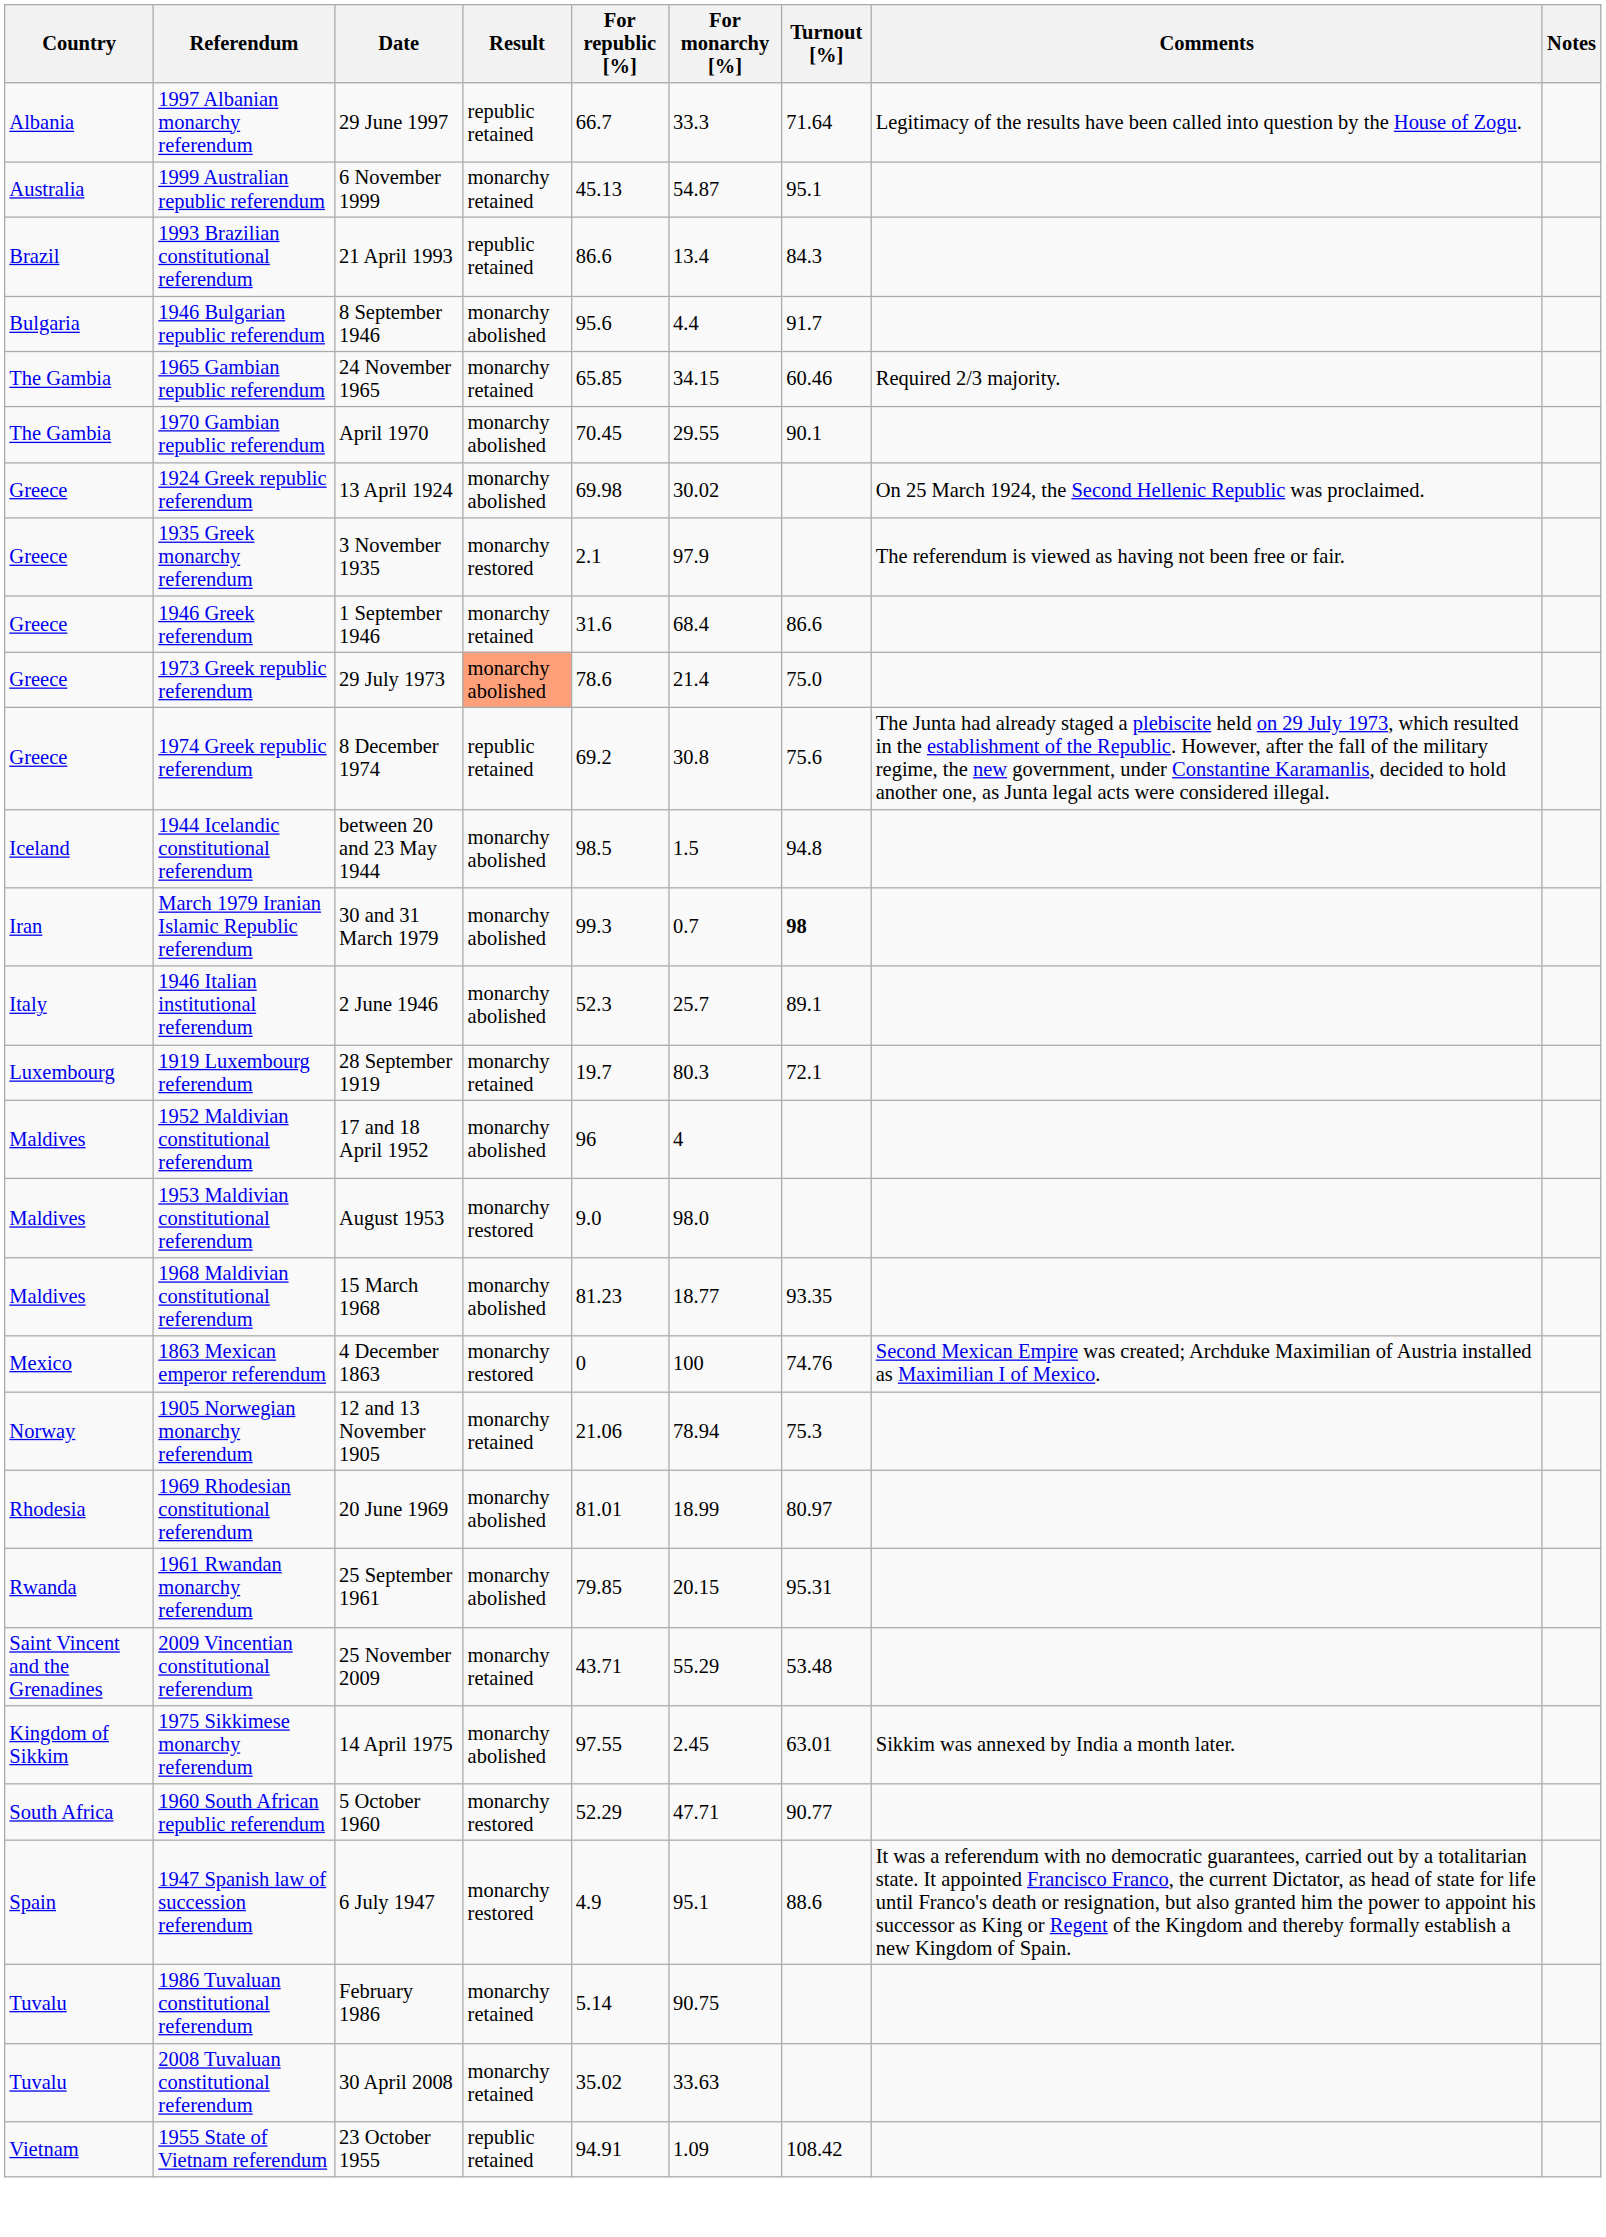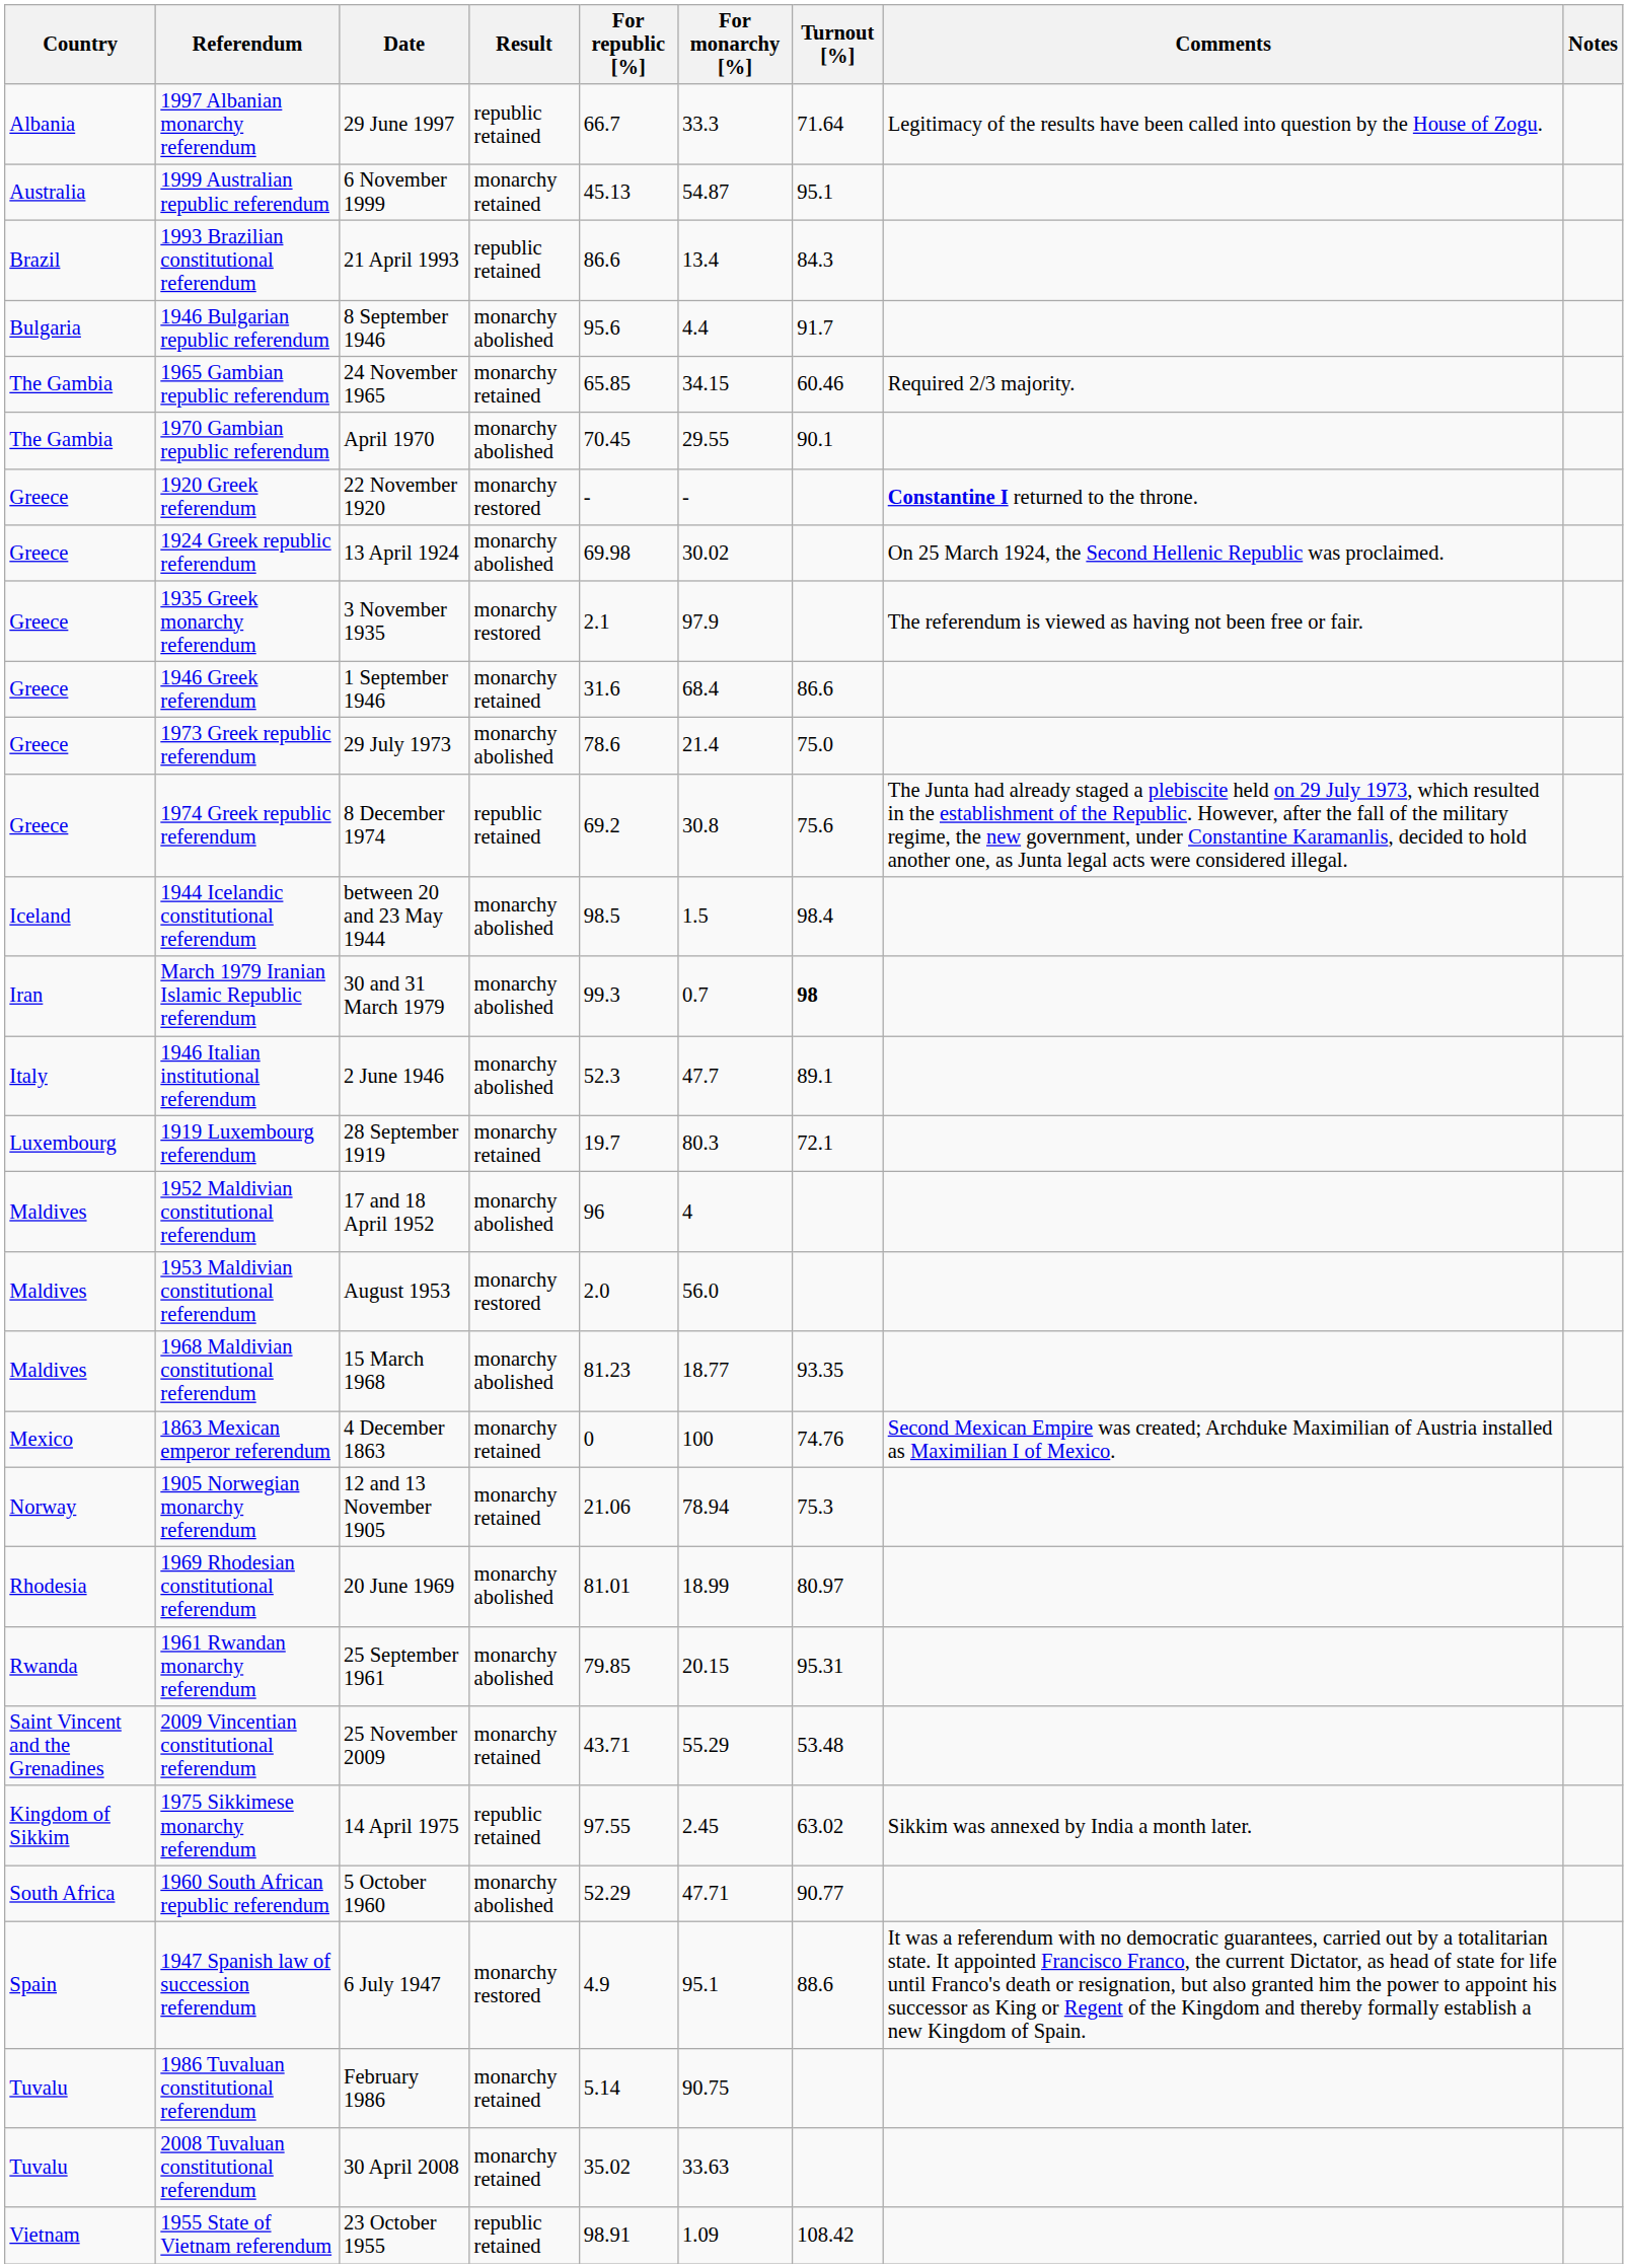+ row: Greece | 1920 Greek referendum | 22 November 1920 | monarchy restored | - | - | Constantine I returned to the throne.
1973 Greek republic referendum | Result: lightsalmon background -> no background
1944 Icelandic constitutional referendum | Turnout [%]: 94.8 -> 98.4
1946 Italian institutional referendum | For monarchy [%]: 25.7 -> 47.7
1953 Maldivian constitutional referendum | For republic [%]: 9.0 -> 2.0
1953 Maldivian constitutional referendum | For monarchy [%]: 98.0 -> 56.0
1863 Mexican emperor referendum | Result: monarchy restored -> monarchy retained
1975 Sikkimese monarchy referendum | Result: monarchy abolished -> republic retained
1975 Sikkimese monarchy referendum | Turnout [%]: 63.01 -> 63.02
1960 South African republic referendum | Result: monarchy restored -> monarchy abolished
1955 State of Vietnam referendum | For republic [%]: 94.91 -> 98.91
